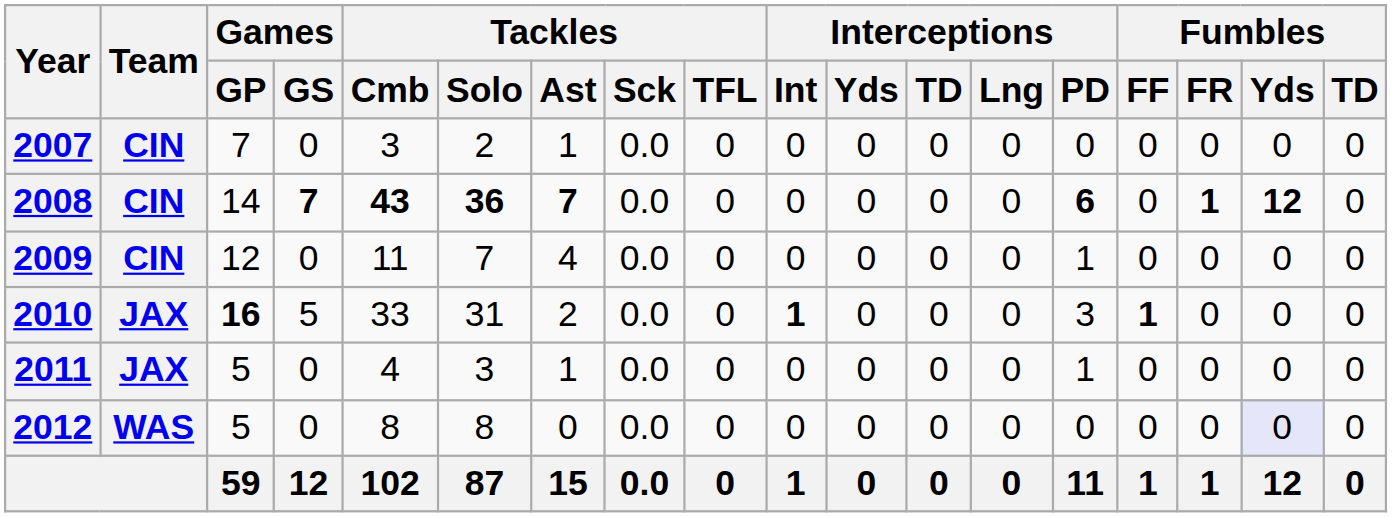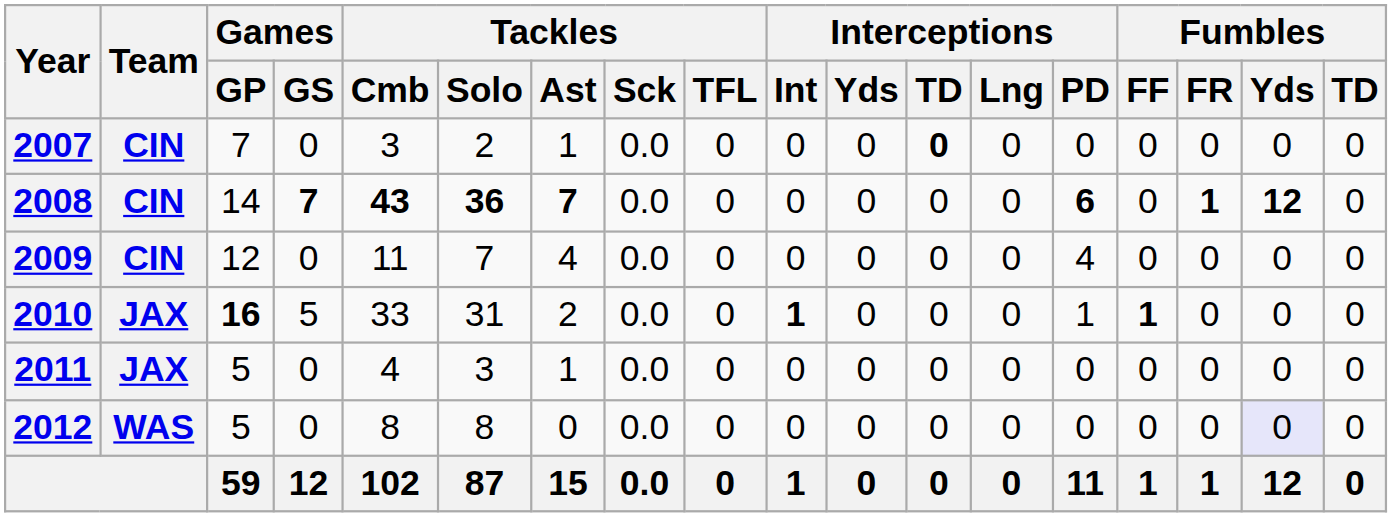2007 | Interceptions / TD: normal -> bold
2009 | Interceptions / PD: 1 -> 4
2010 | Interceptions / PD: 3 -> 1
2011 | Interceptions / PD: 1 -> 0
